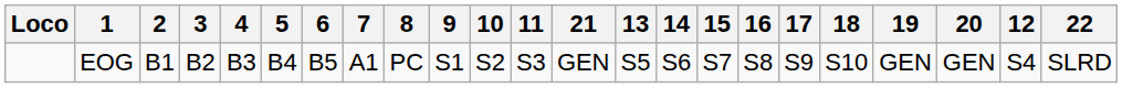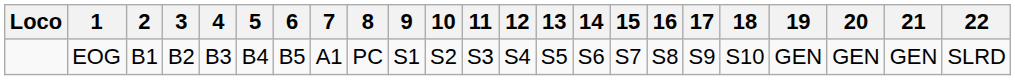columns swapped: 12 <-> 21
